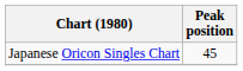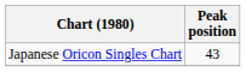Japanese Oricon Singles Chart | Peak position: 45 -> 43
